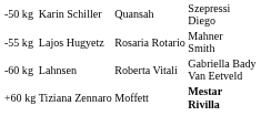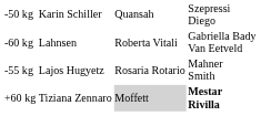rows swapped: -55 kg <-> -60 kg
+60 kg | column 3: no background -> lightgrey background
